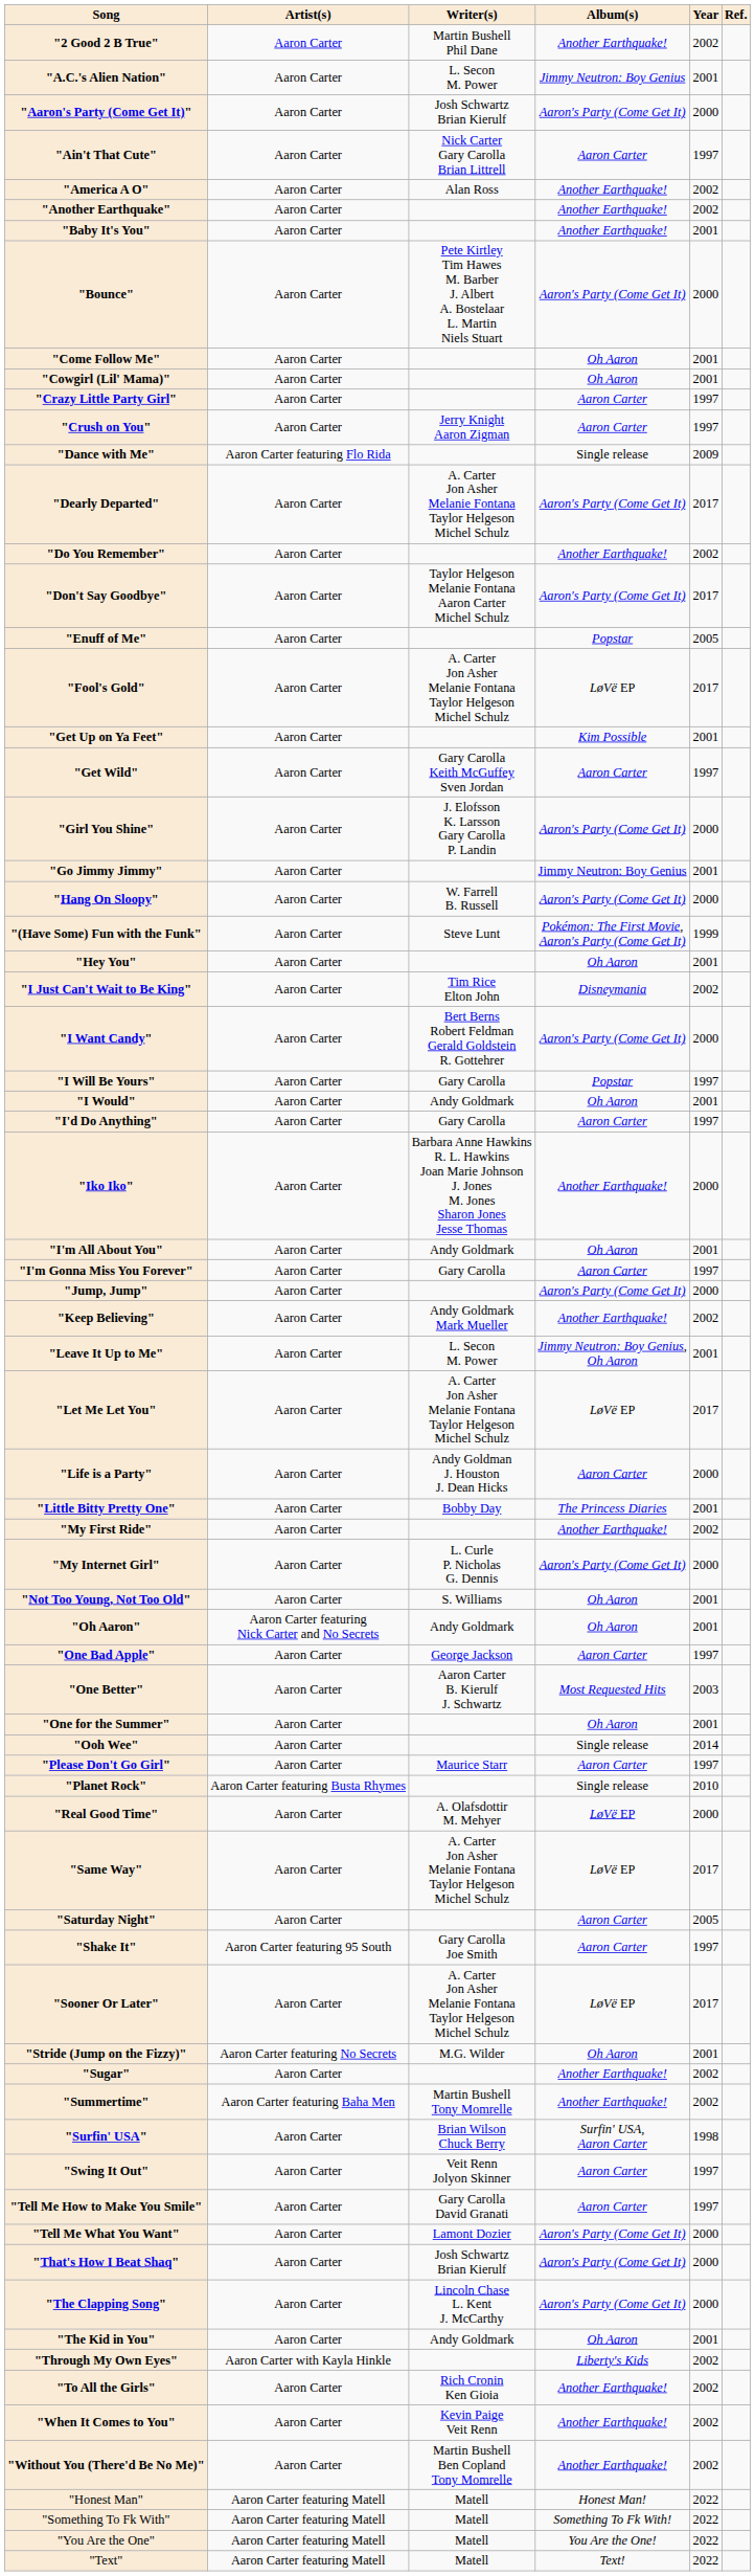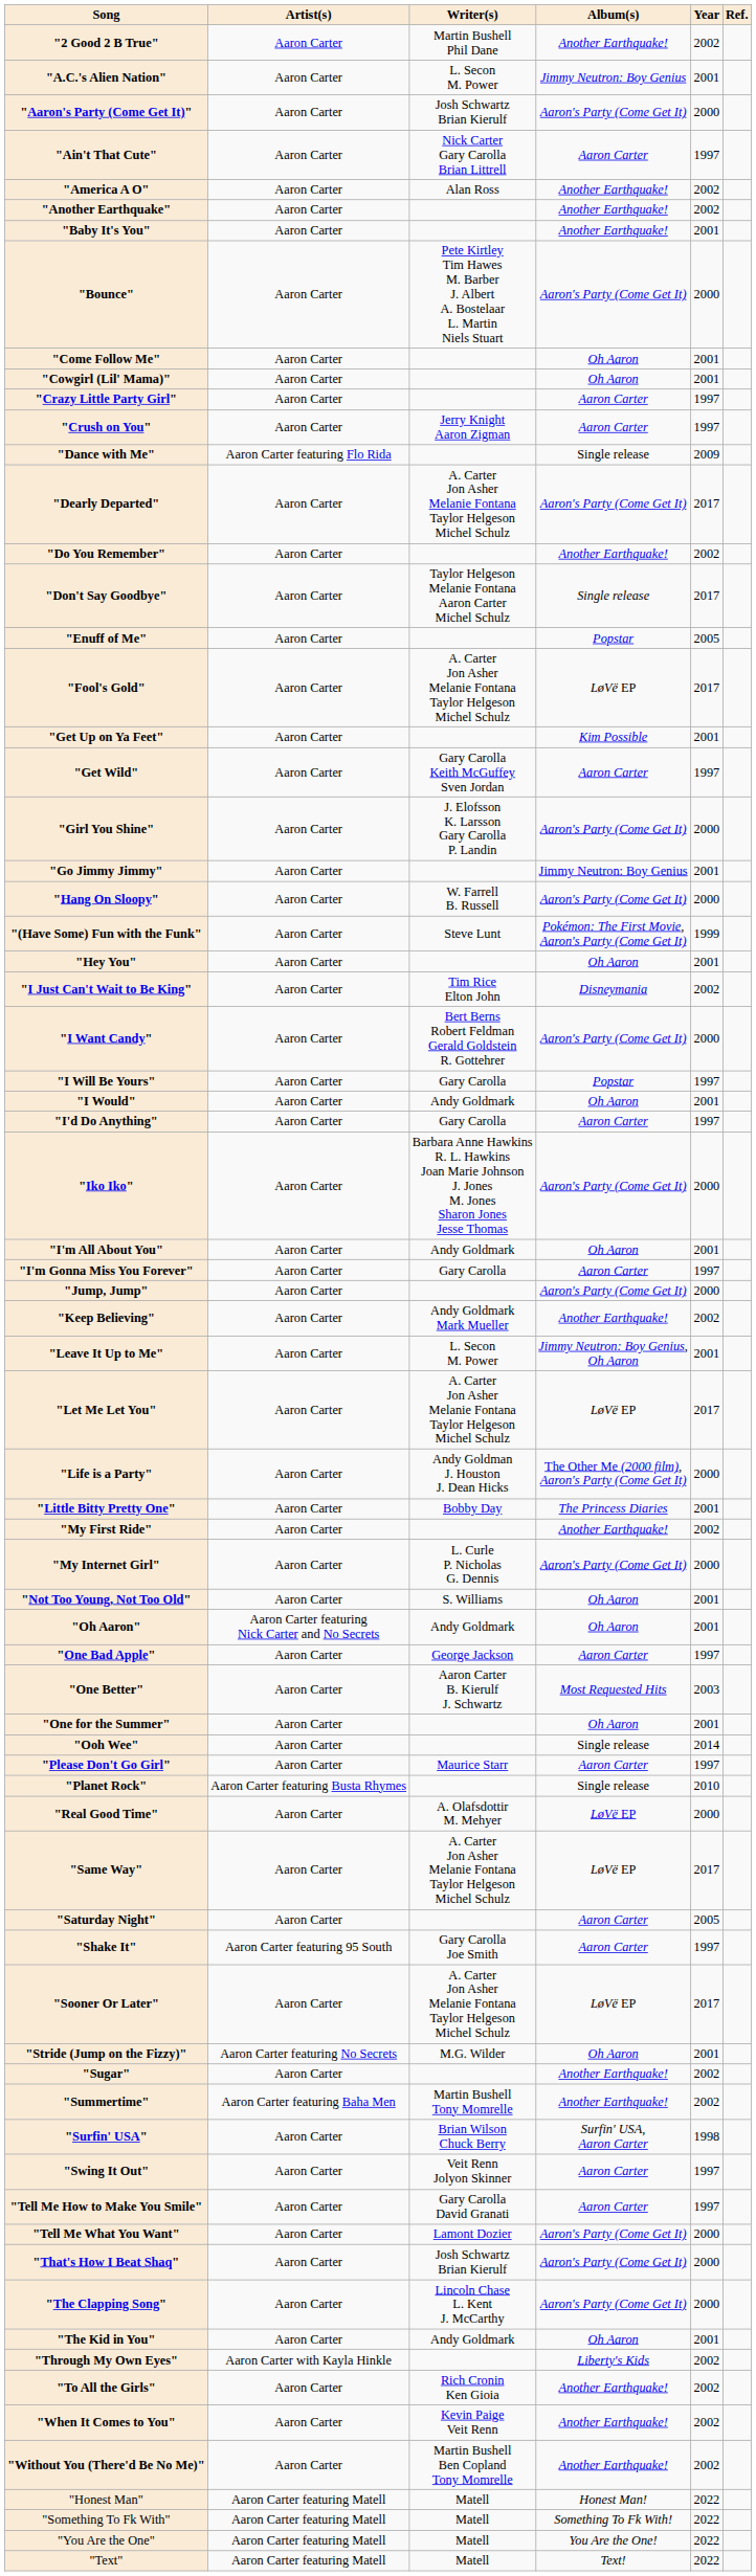"Don't Say Goodbye" | Album(s): Aaron's Party (Come Get It) -> Single release
"Iko Iko" | Album(s): Another Earthquake! -> Aaron's Party (Come Get It)
"Life is a Party" | Album(s): Aaron Carter -> The Other Me (2000 film), Aaron's Party (Come Get It)
